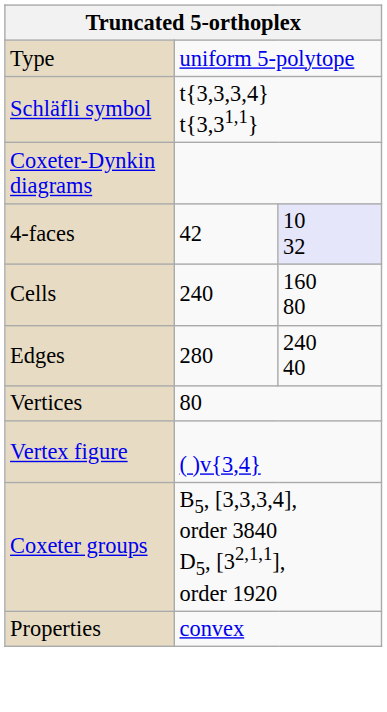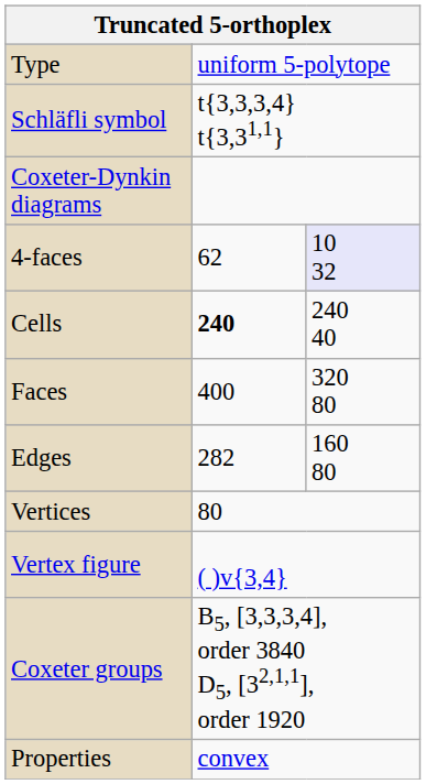4-faces | column 2: 42 -> 62
Cells | column 2: normal -> bold
Cells | column 3: 160 80 -> 240 40
+ row: Faces | 400 | 320 80
Edges | column 2: 280 -> 282
Edges | column 3: 240 40 -> 160 80
